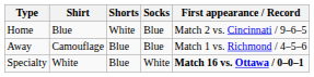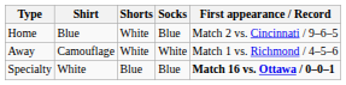Away | Shorts: Blue -> White
Away | Socks: Blue -> White
Specialty | Socks: White -> Blue
